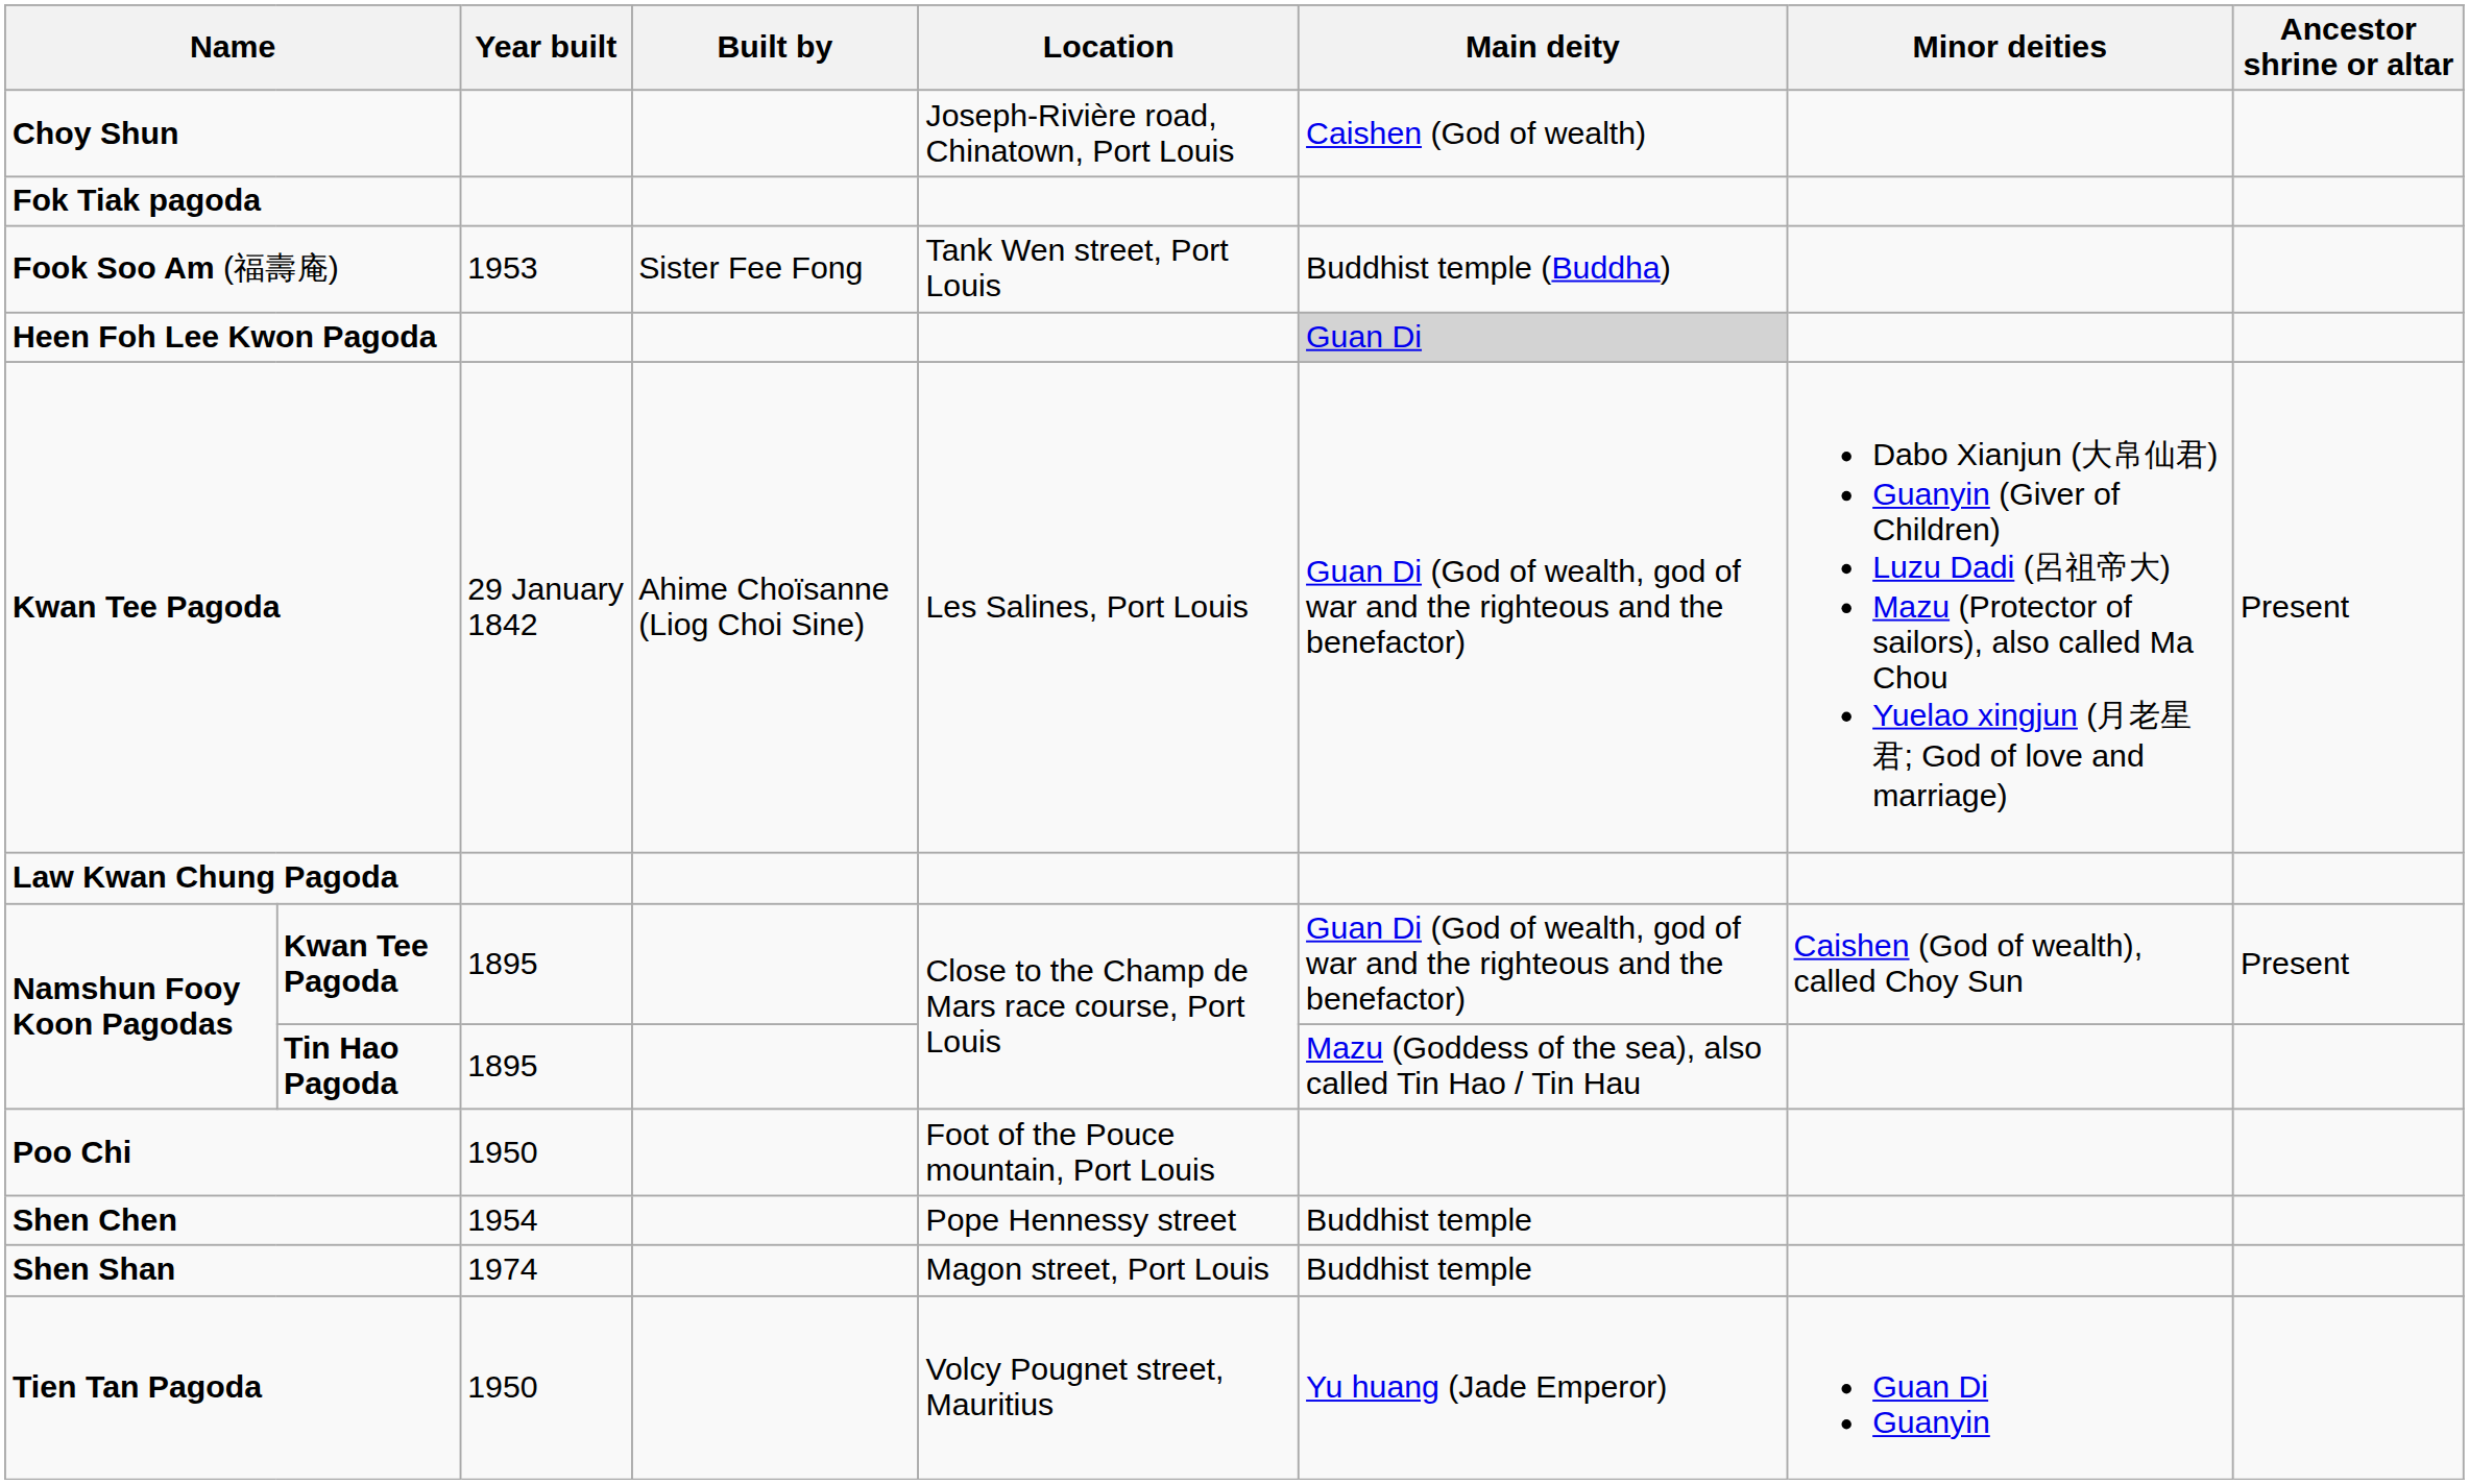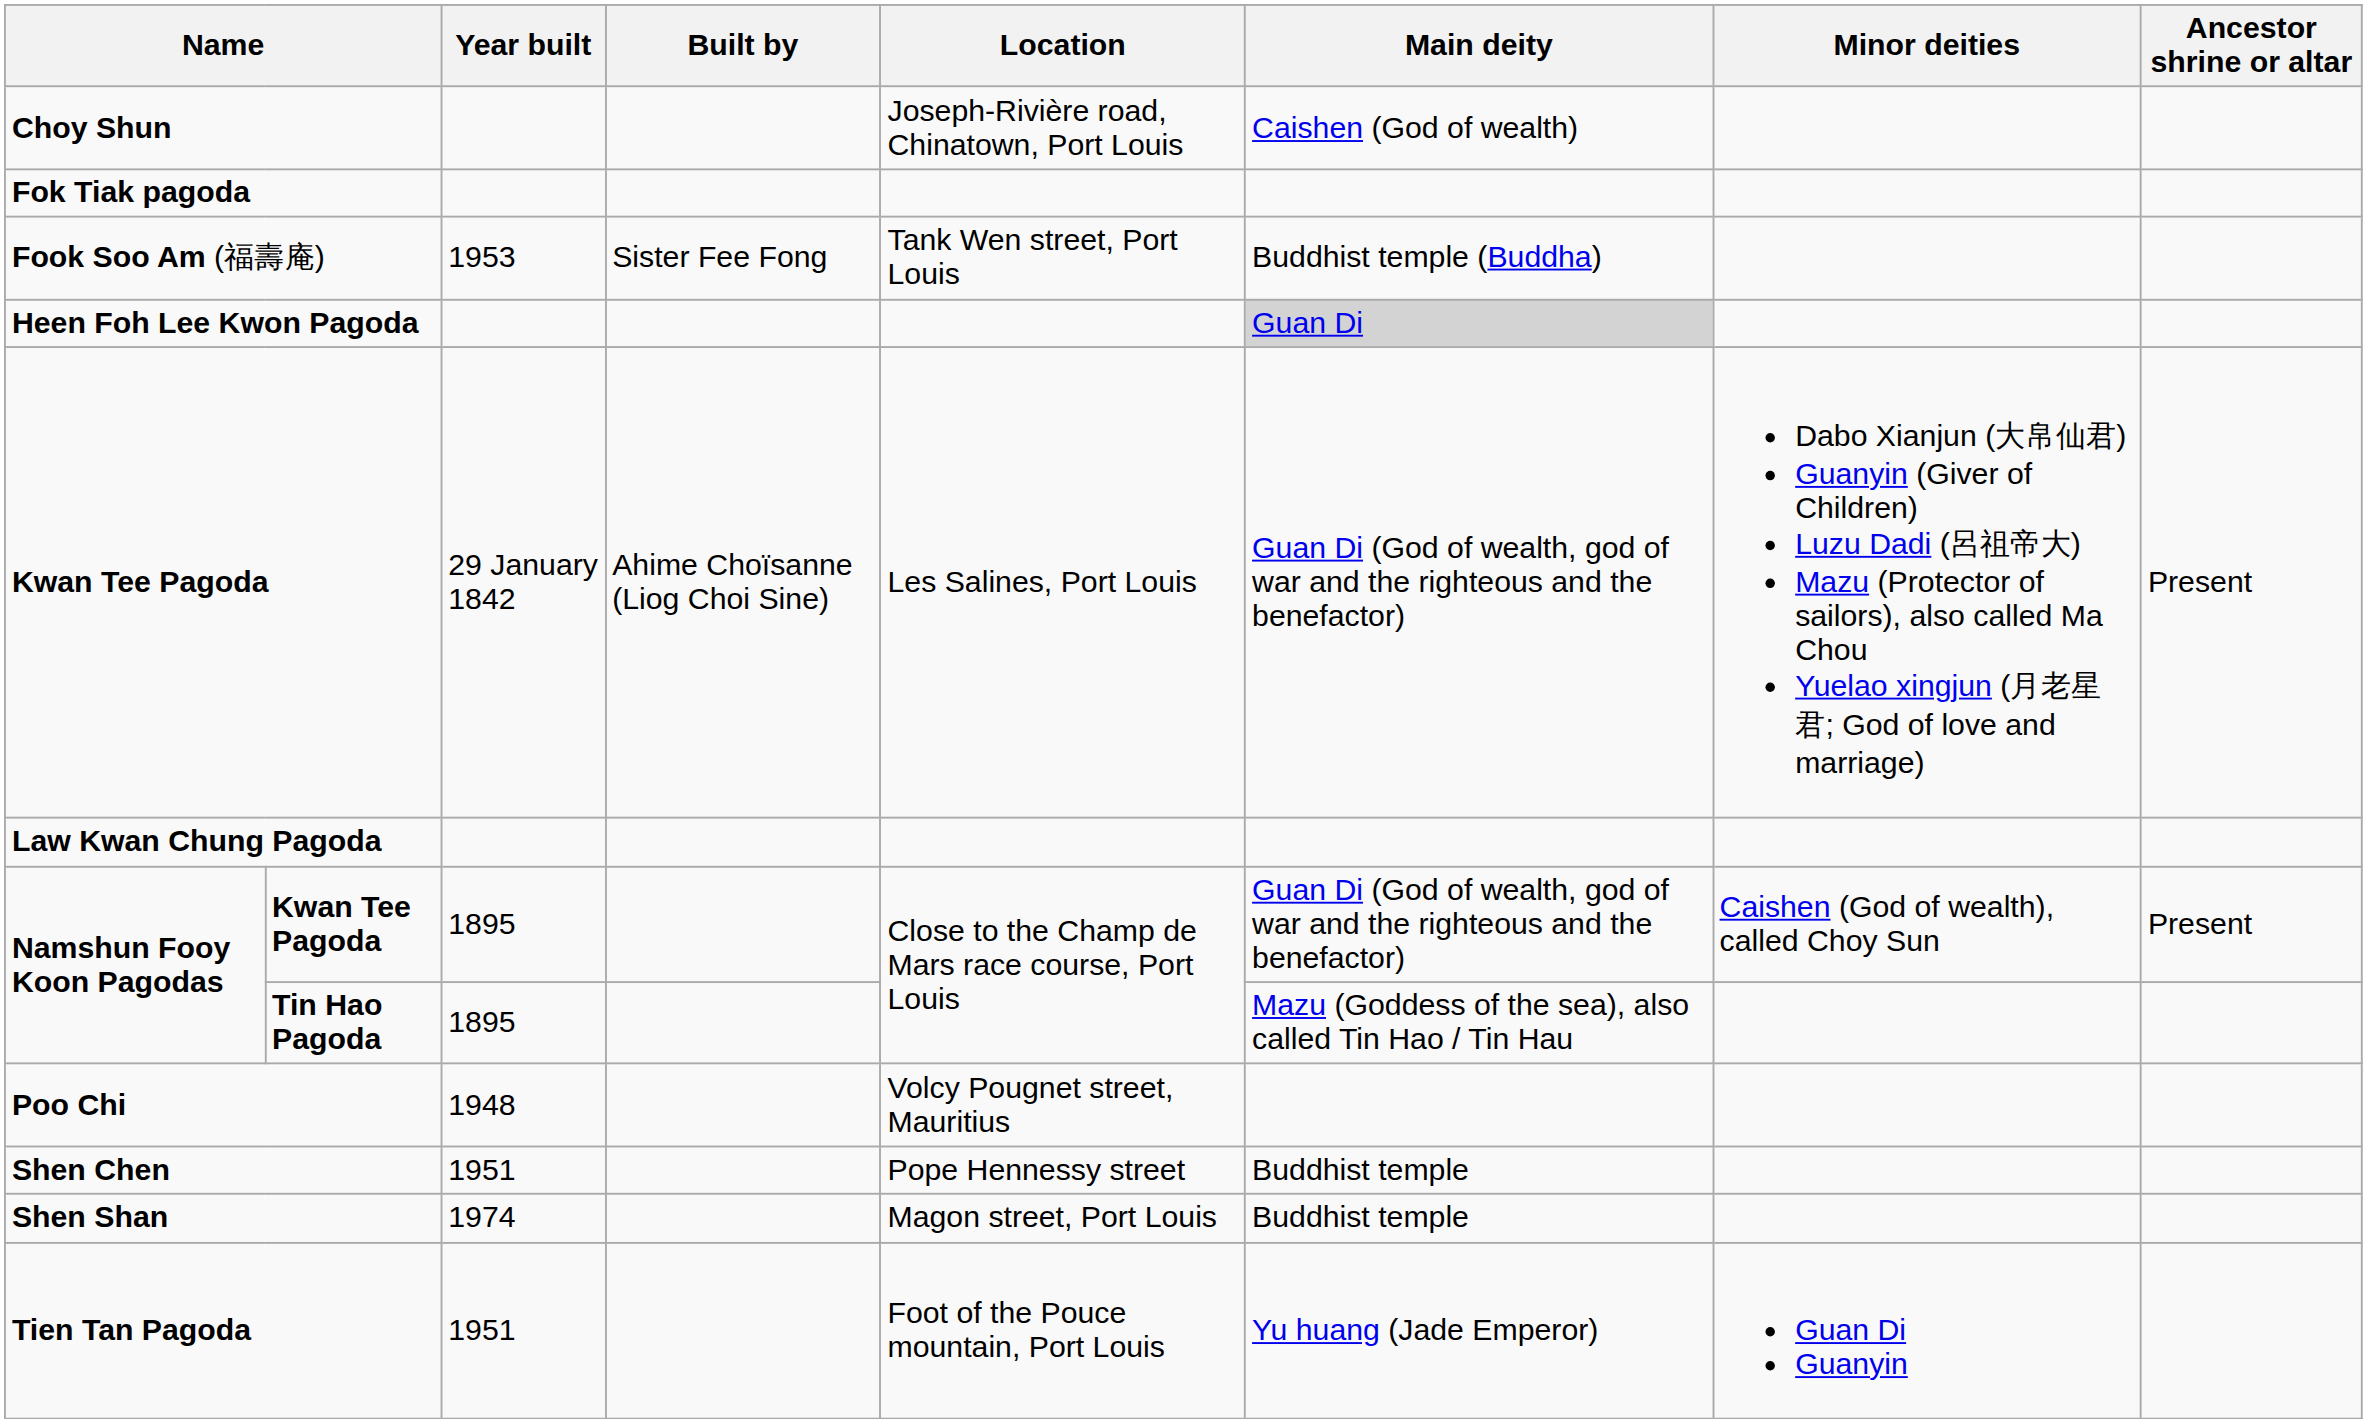Poo Chi | Year built: 1950 -> 1948
Poo Chi | Location: Foot of the Pouce mountain, Port Louis -> Volcy Pougnet street, Mauritius
Shen Chen | Year built: 1954 -> 1951
Tien Tan Pagoda | Year built: 1950 -> 1951
Tien Tan Pagoda | Location: Volcy Pougnet street, Mauritius -> Foot of the Pouce mountain, Port Louis
